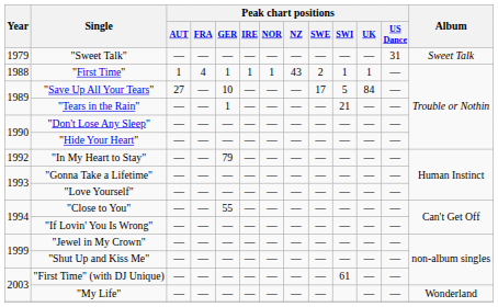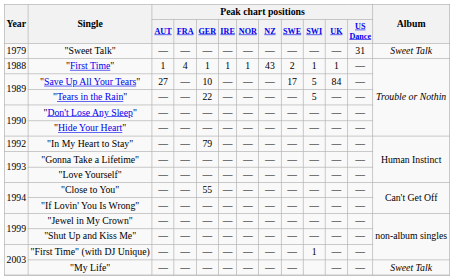"Tears in the Rain" | Peak chart positions / GER: 1 -> 22
"Tears in the Rain" | Peak chart positions / SWI: 21 -> 5
"First Time" (with DJ Unique) | Peak chart positions / SWI: 61 -> 1
"My Life" | Album: Wonderland -> Sweet Talk
